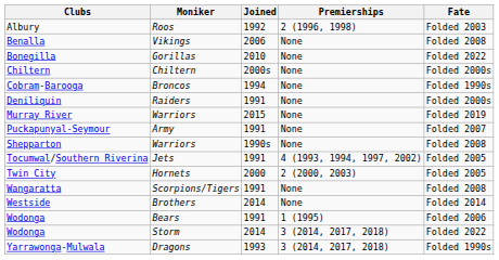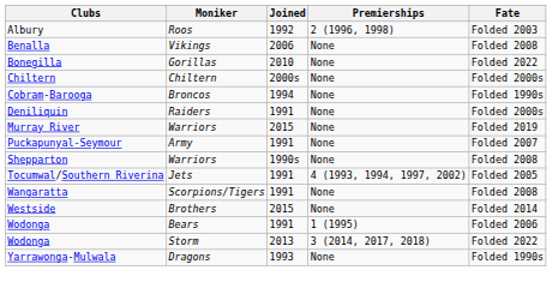- row: Twin City | Hornets | 2000 | 2 (2000, 2003) | Folded 2005
Westside | Joined: 2014 -> 2015
Wodonga / Storm | Joined: 2014 -> 2013
Yarrawonga-Mulwala | Premierships: 3 (2014, 2017, 2018) -> None
